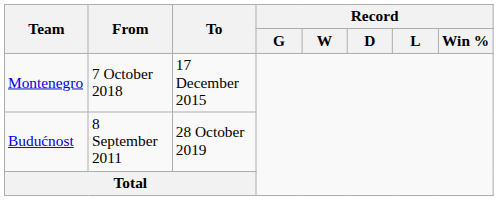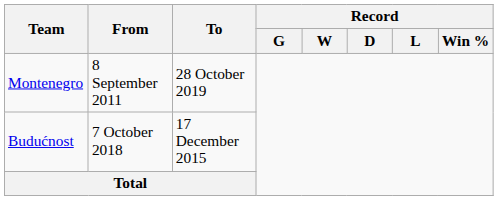Montenegro | From: 7 October 2018 -> 8 September 2011
Montenegro | To: 17 December 2015 -> 28 October 2019
Budućnost | From: 8 September 2011 -> 7 October 2018
Budućnost | To: 28 October 2019 -> 17 December 2015
